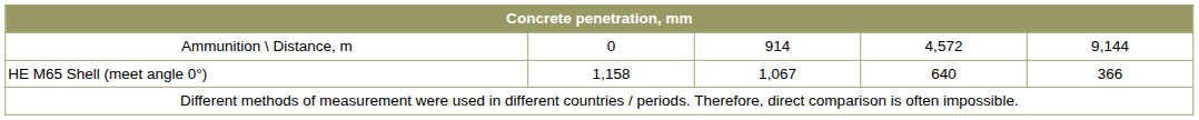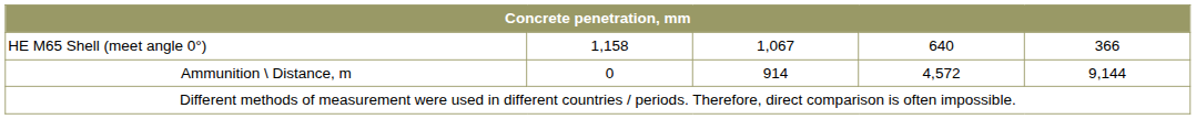rows swapped: Ammunition \ Distance, m <-> HE M65 Shell (meet angle 0°)
